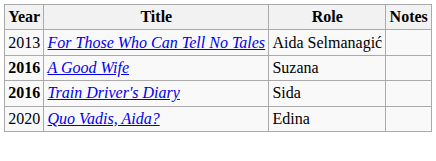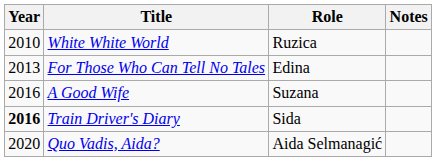+ row: 2010 | White White World | Ruzica
For Those Who Can Tell No Tales | Role: Aida Selmanagić -> Edina
A Good Wife | Year: bold -> normal
Quo Vadis, Aida? | Role: Edina -> Aida Selmanagić
